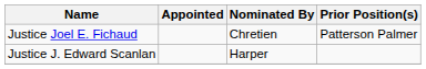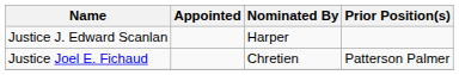rows swapped: Justice Joel E. Fichaud <-> Justice J. Edward Scanlan
